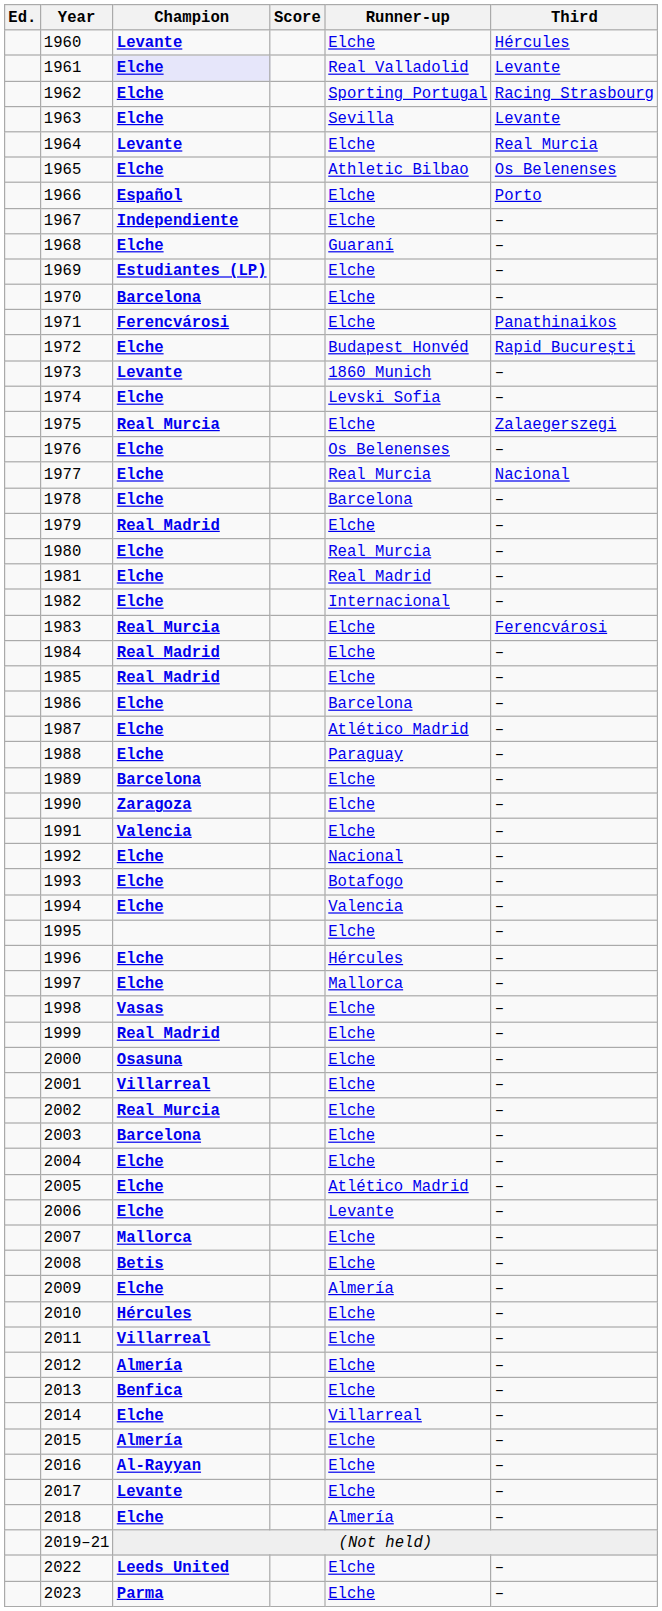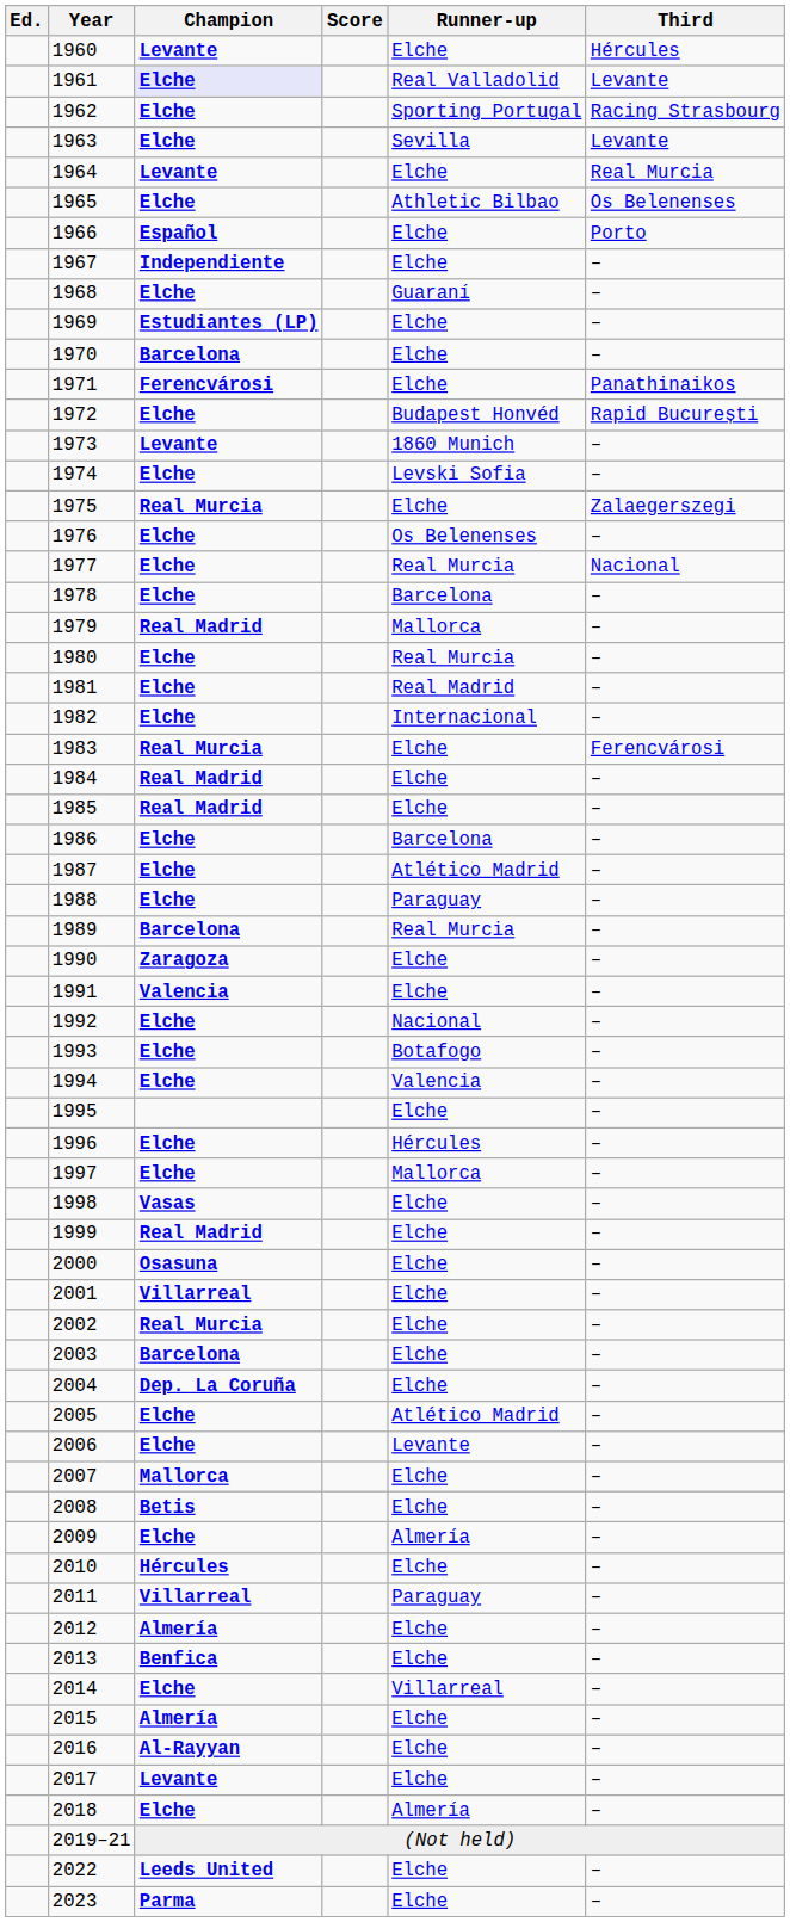1979 | Runner-up: Elche -> Mallorca
1989 | Runner-up: Elche -> Real Murcia
2004 | Champion: Elche -> Dep. La Coruña
2011 | Runner-up: Elche -> Paraguay
